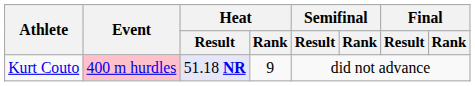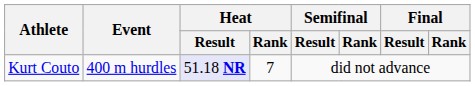Kurt Couto | Event: pink background -> no background
Kurt Couto | Heat / Rank: 9 -> 7
